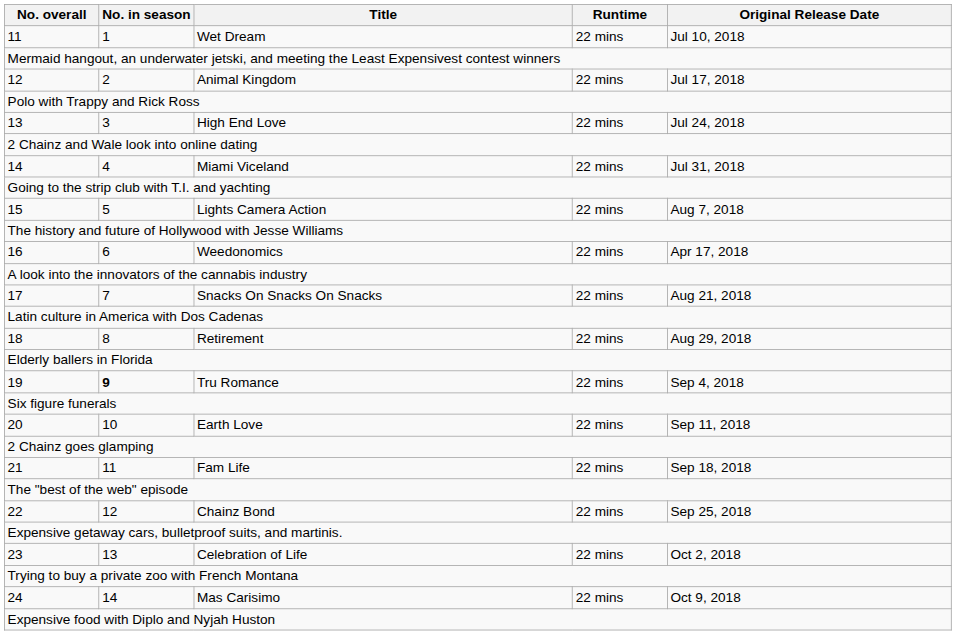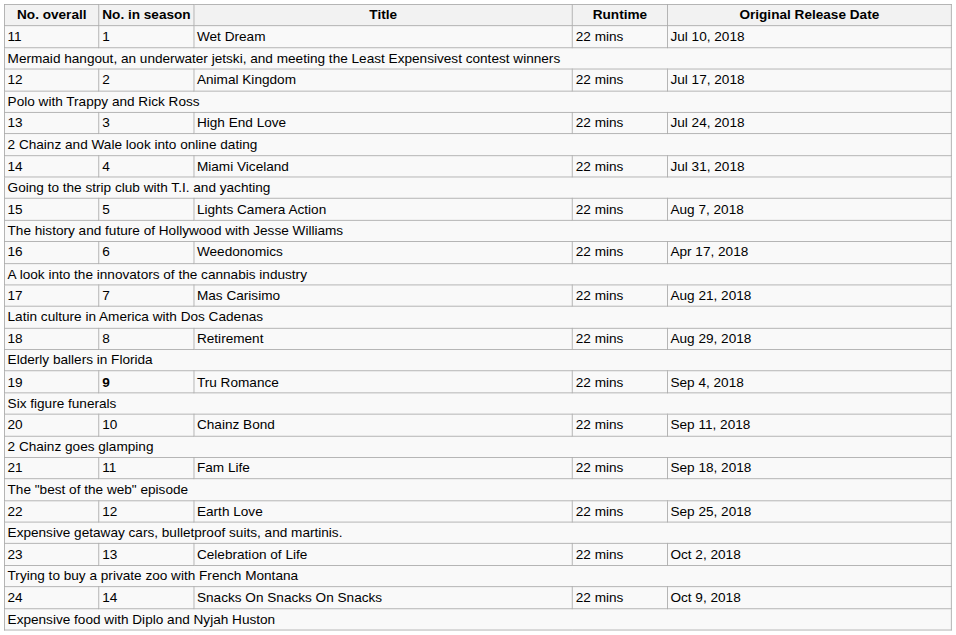17 | Title: Snacks On Snacks On Snacks -> Mas Carisimo
20 | Title: Earth Love -> Chainz Bond
22 | Title: Chainz Bond -> Earth Love
24 | Title: Mas Carisimo -> Snacks On Snacks On Snacks
